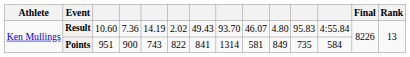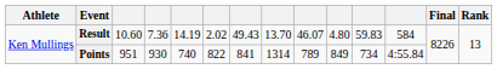Result | column 8: 93.70 -> 13.70
Result | column 11: 95.83 -> 59.83
Result | column 12: 4:55.84 -> 584
Points | column 4: 900 -> 930
Points | column 5: 743 -> 740
Points | column 9: 581 -> 789
Points | column 11: 735 -> 734
Points | column 12: 584 -> 4:55.84
